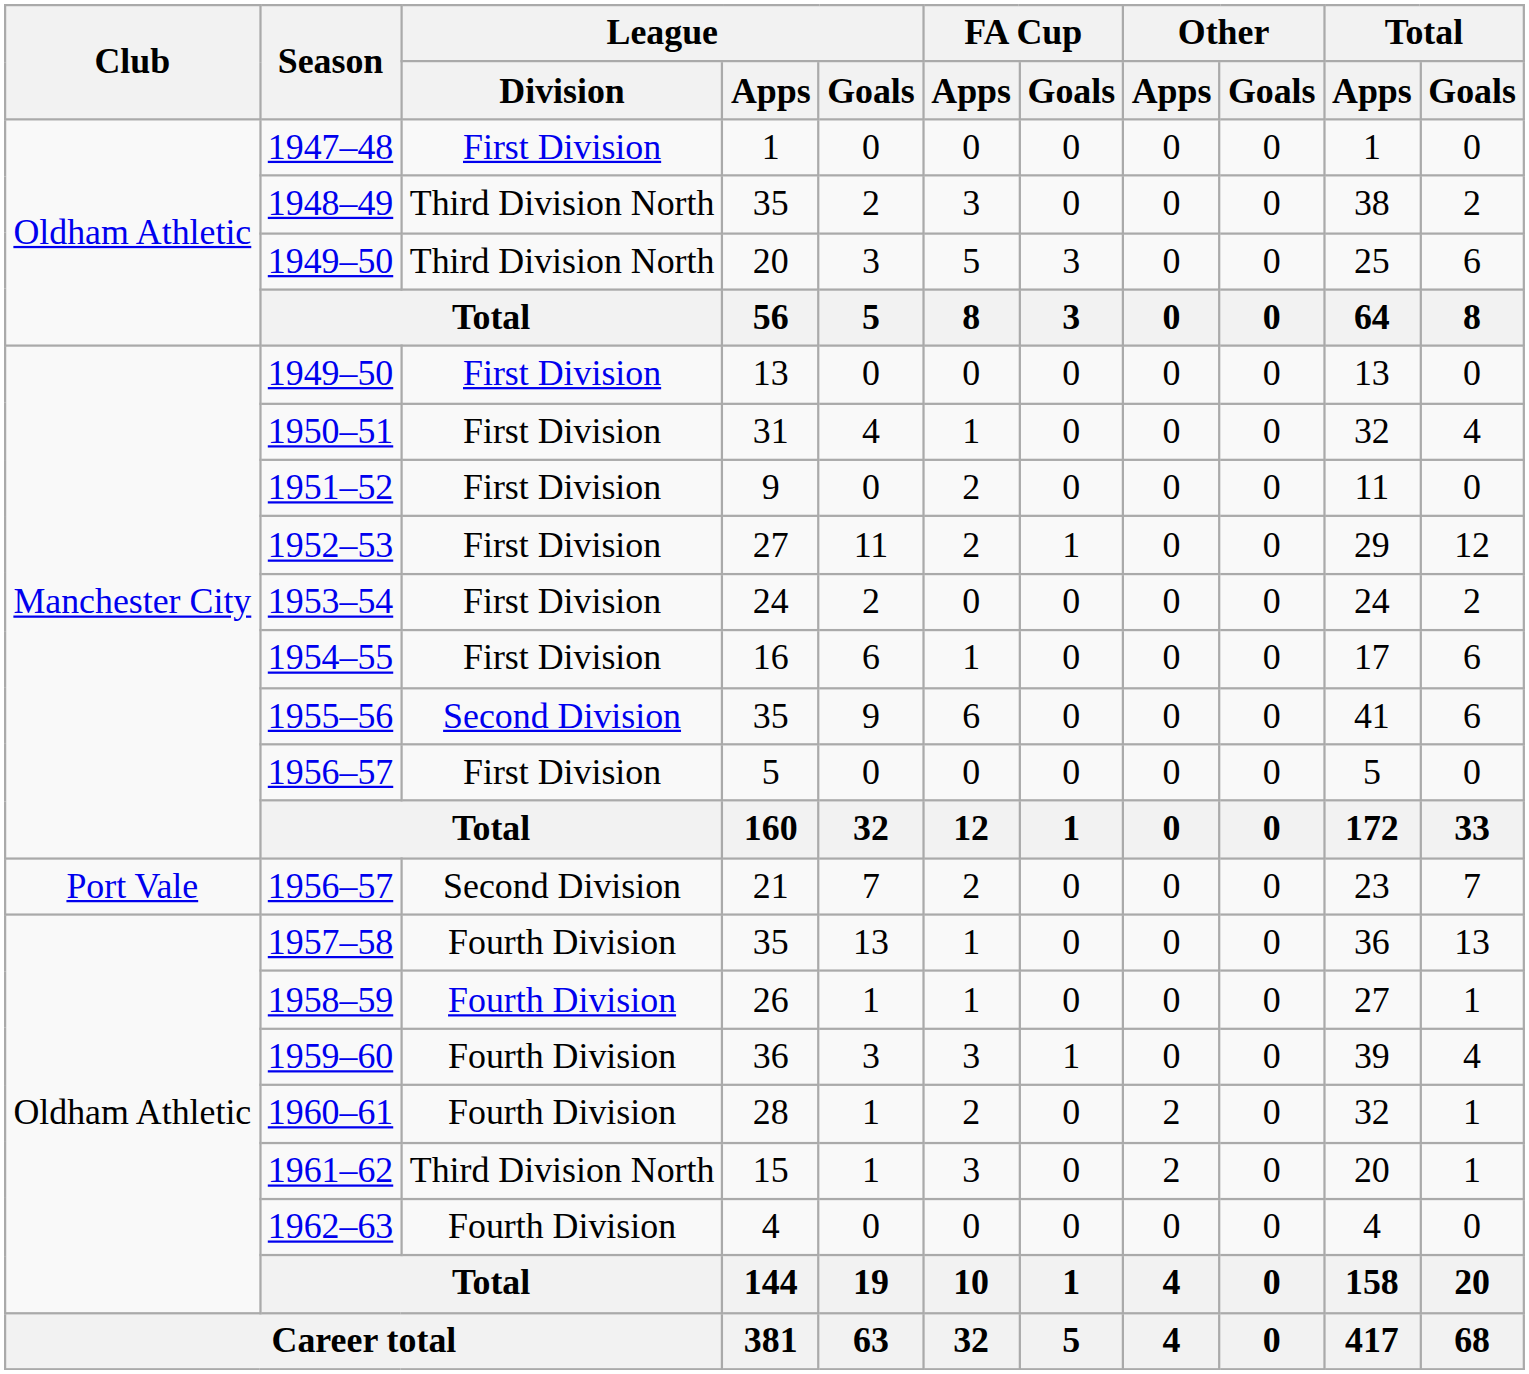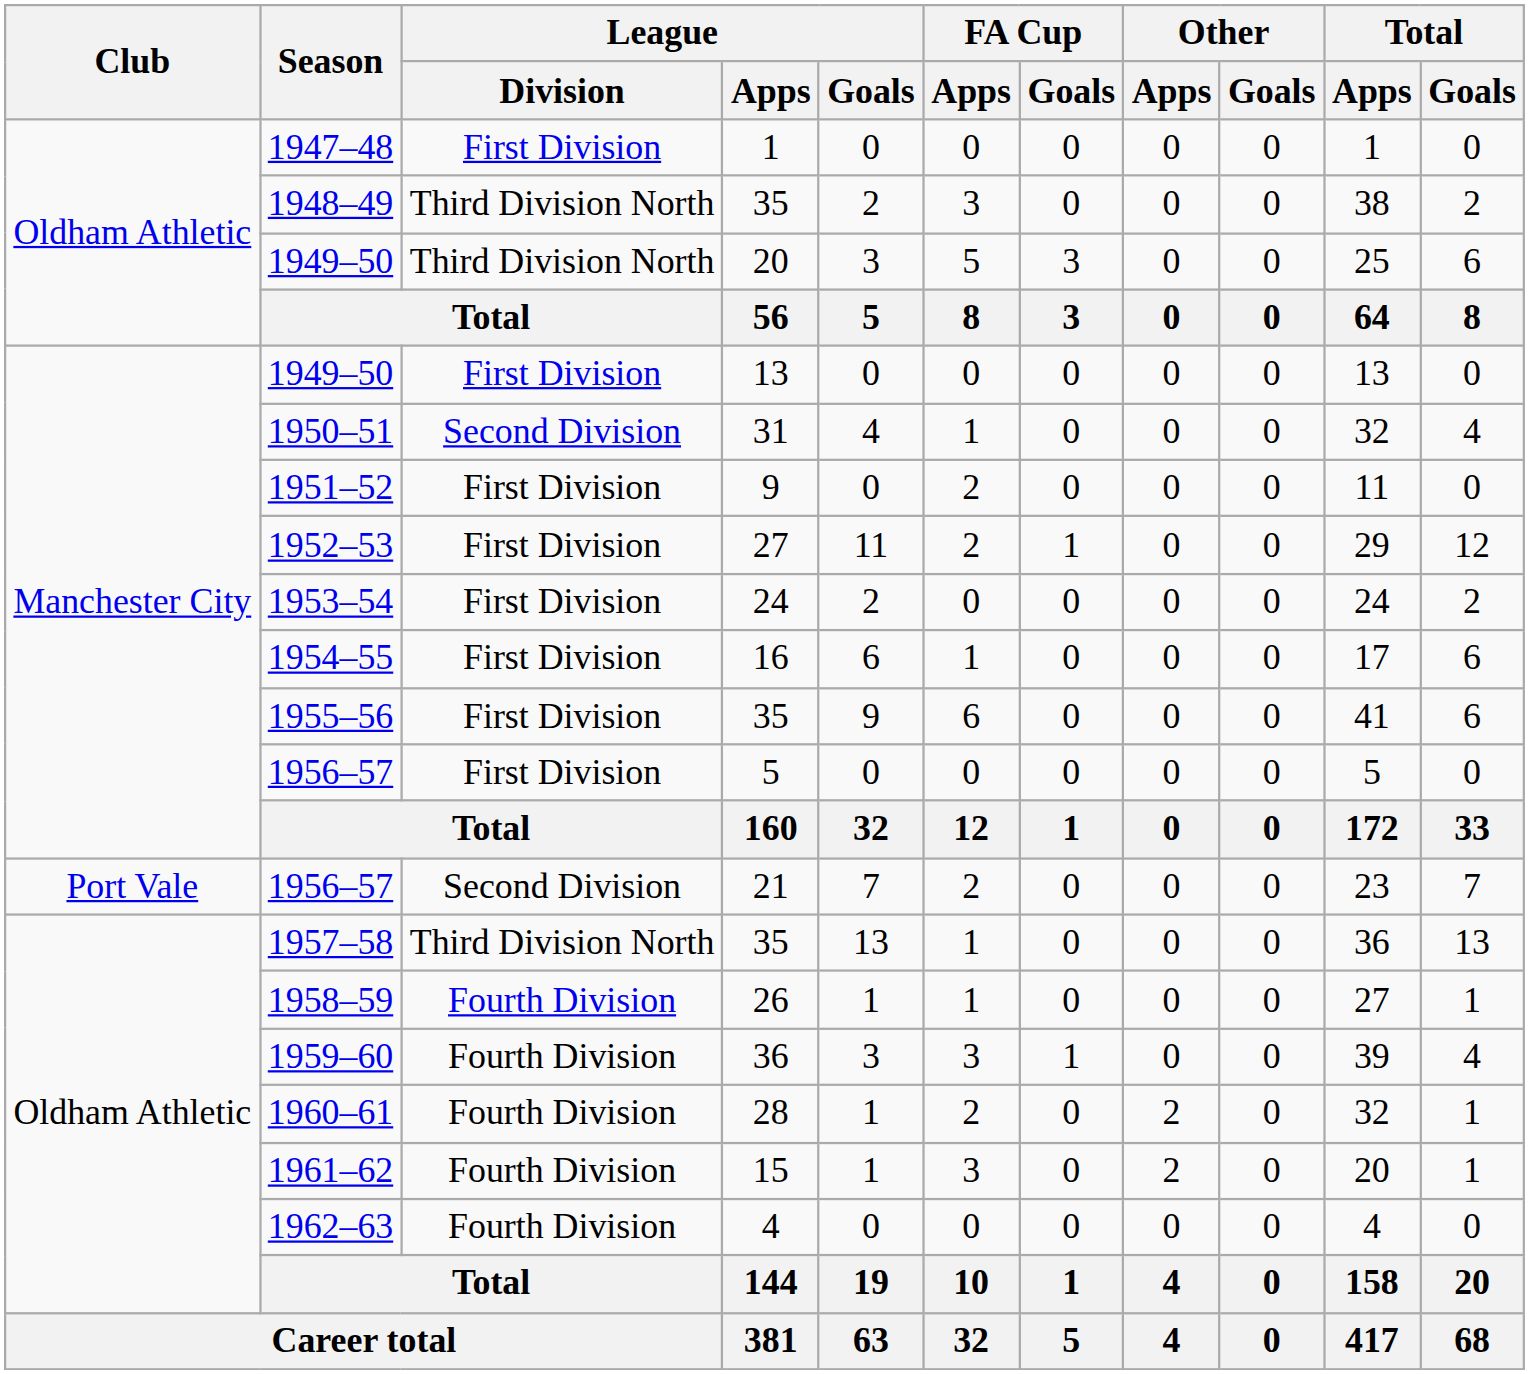1950–51 | League / Division: First Division -> Second Division
1955–56 | League / Division: Second Division -> First Division
1957–58 | League / Division: Fourth Division -> Third Division North
1961–62 | League / Division: Third Division North -> Fourth Division
